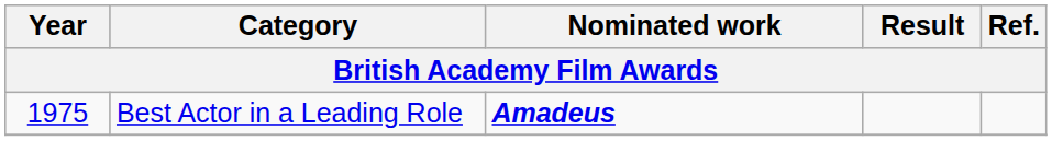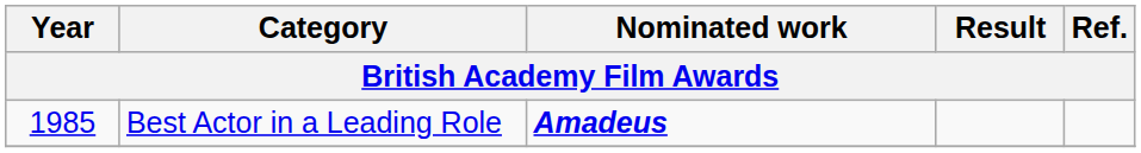Best Actor in a Leading Role | Year: 1975 -> 1985
